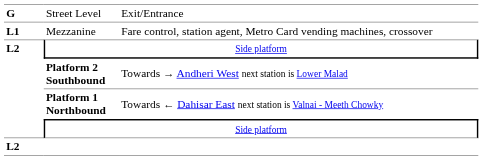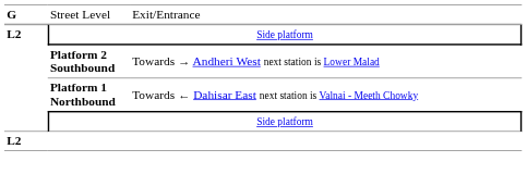- row: L1 | Mezzanine | Fare control, station agent, Metro Card vending machines, crossover
